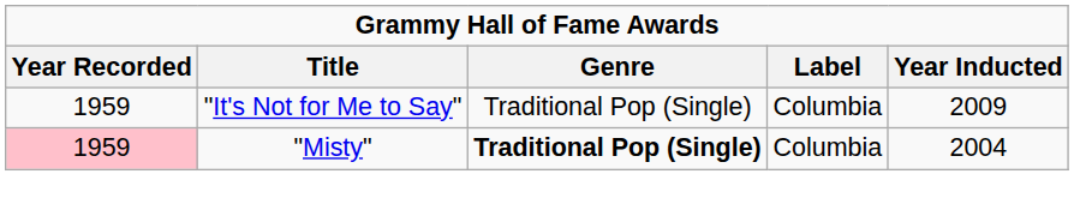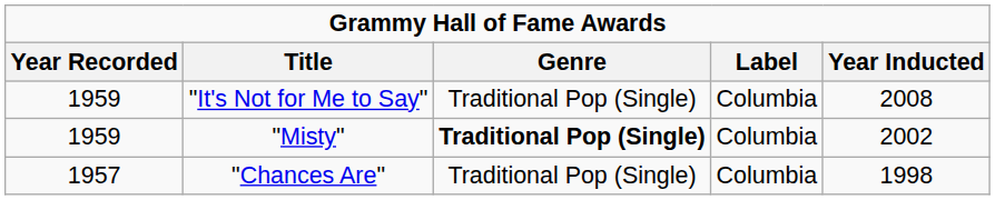"It's Not for Me to Say" | Year Inducted: 2009 -> 2008
"Misty" | Year Recorded: pink background -> no background
"Misty" | Year Inducted: 2004 -> 2002
+ row: 1957 | "Chances Are" | Traditional Pop (Single) | Columbia | 1998
